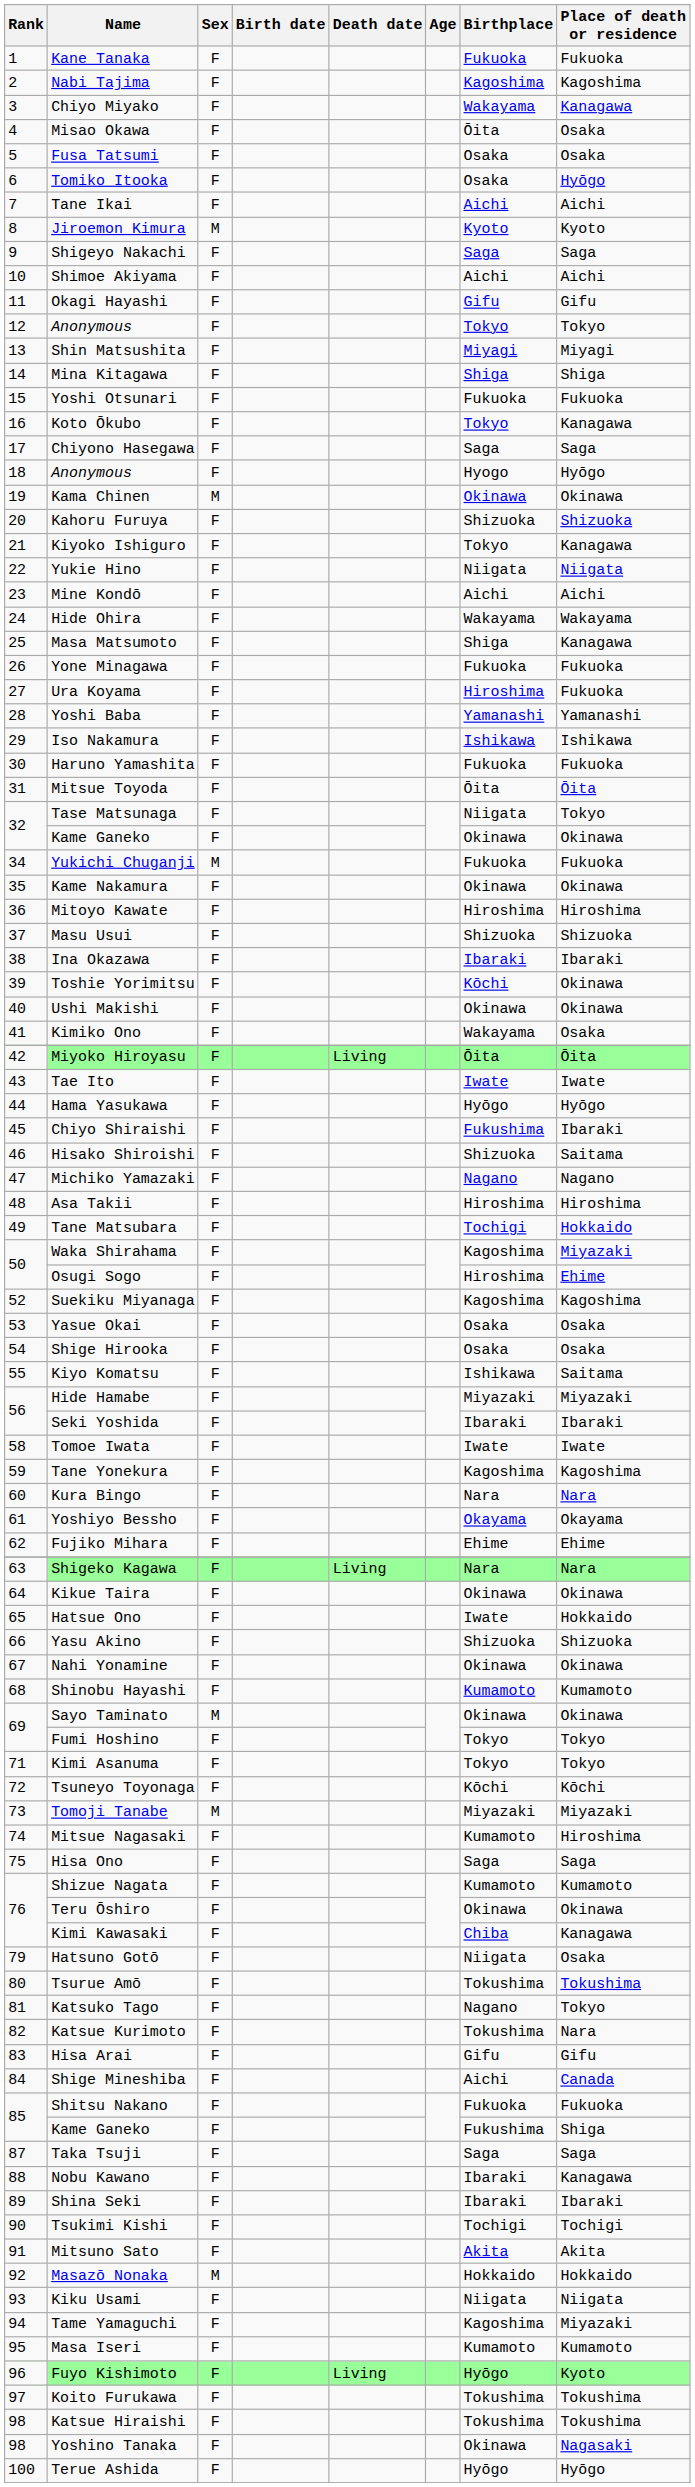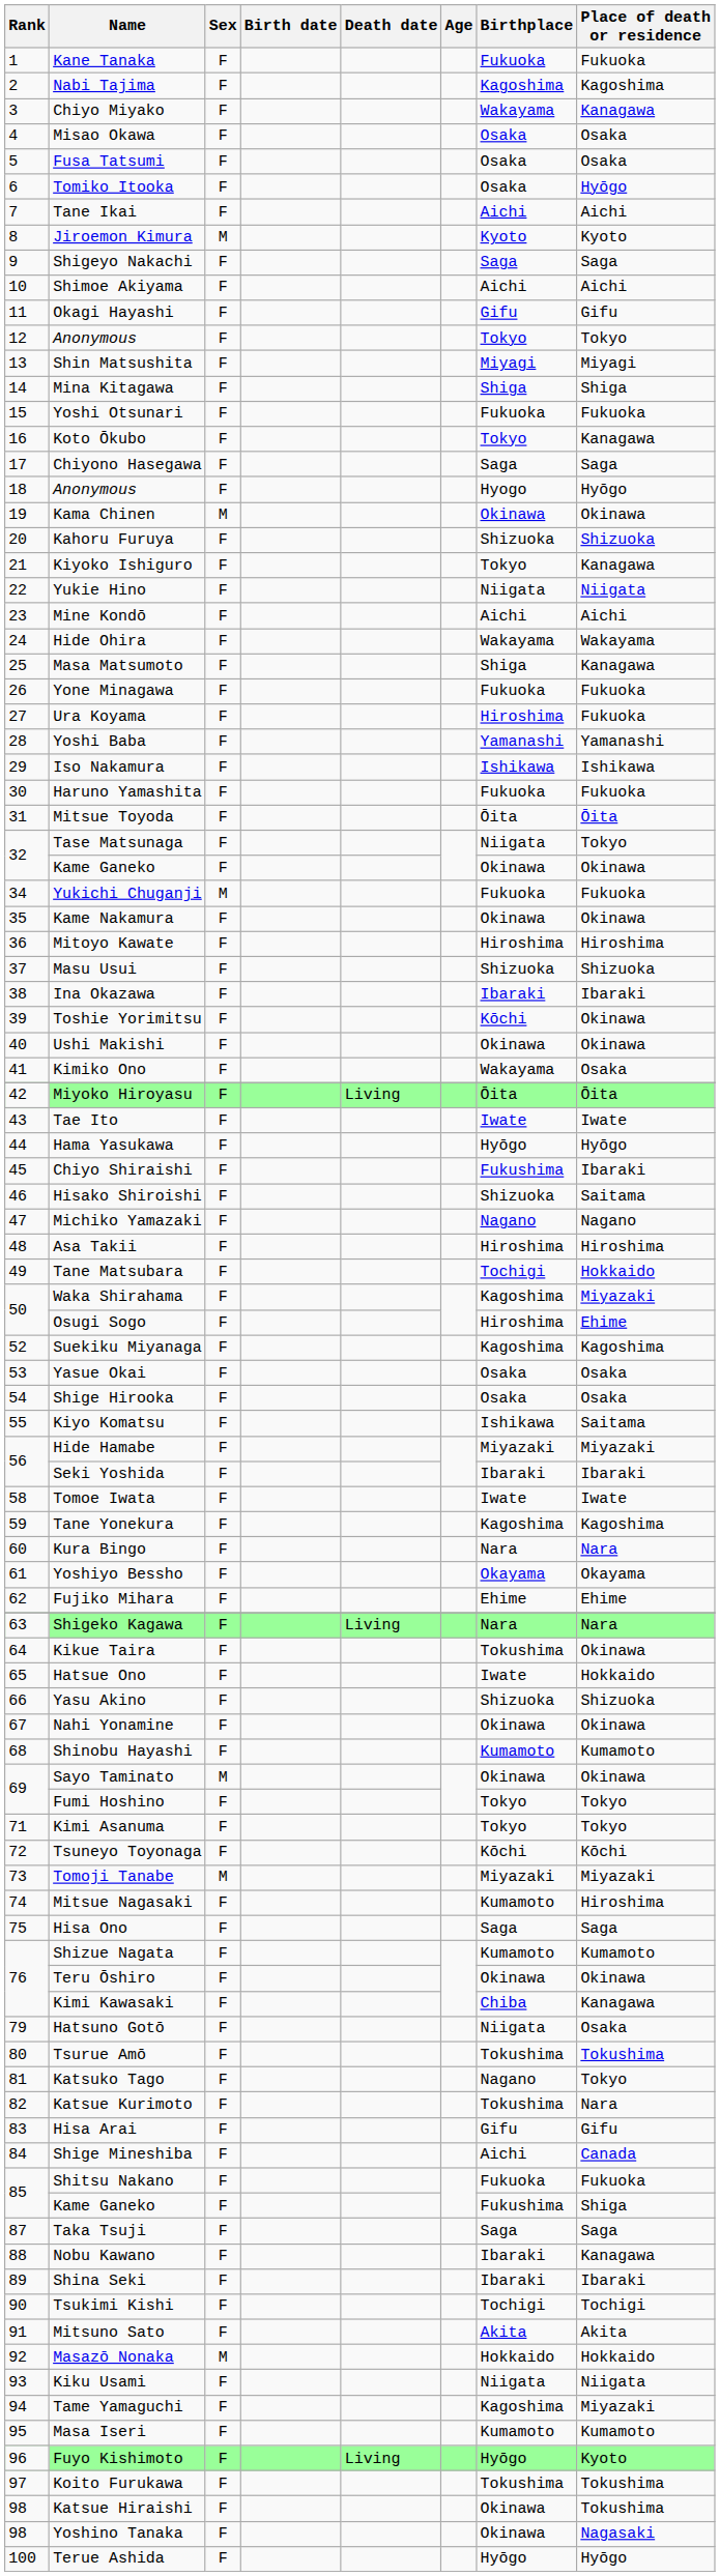Misao Okawa | Birthplace: Ōita -> Osaka
Kikue Taira | Birthplace: Okinawa -> Tokushima
Katsue Hiraishi | Birthplace: Tokushima -> Okinawa
